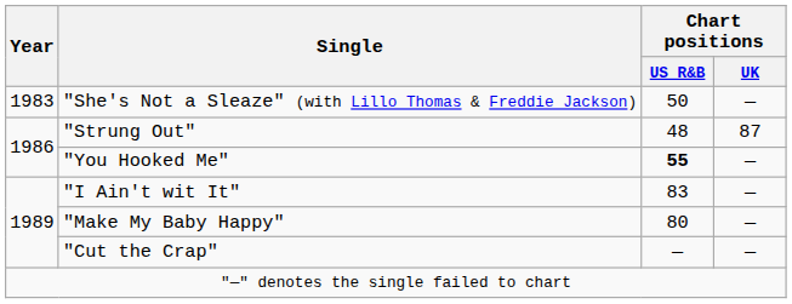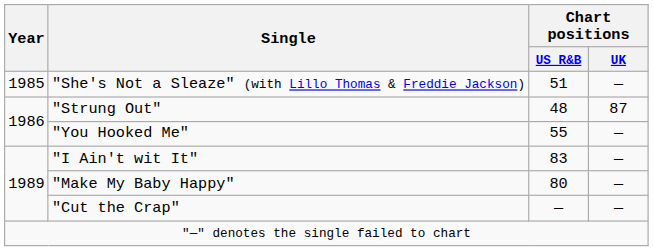"She's Not a Sleaze" (with Lillo Thomas & Freddie Jackson) | Year: 1983 -> 1985
"She's Not a Sleaze" (with Lillo Thomas & Freddie Jackson) | Chart positions / US R&B: 50 -> 51
"You Hooked Me" | Chart positions / US R&B: bold -> normal
